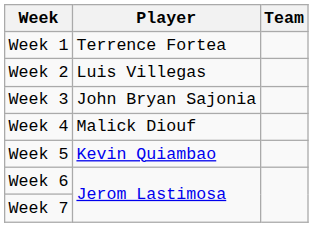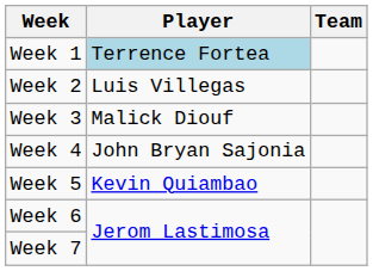Week 1 | Player: no background -> lightblue background
Week 3 | Player: John Bryan Sajonia -> Malick Diouf
Week 4 | Player: Malick Diouf -> John Bryan Sajonia
